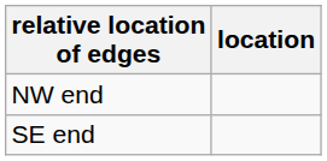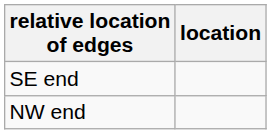rows swapped: NW end <-> SE end
